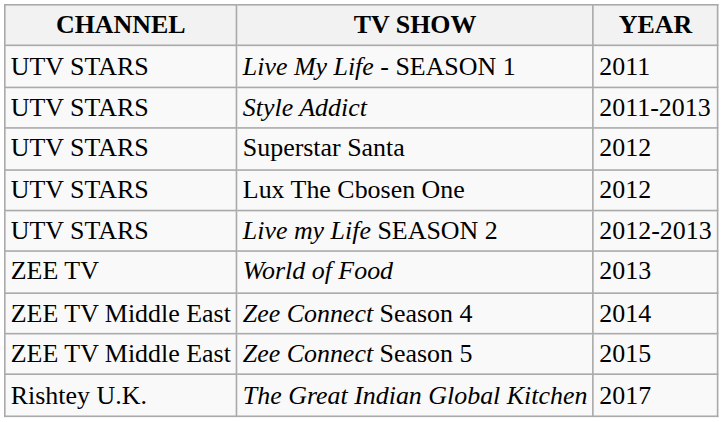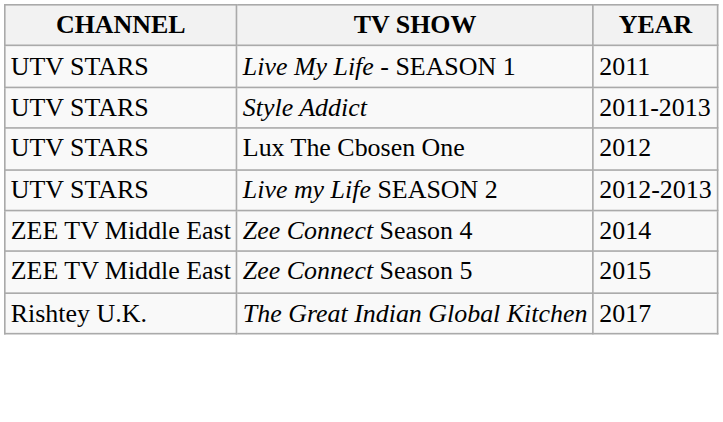- row: UTV STARS | Superstar Santa | 2012
- row: ZEE TV | World of Food | 2013
